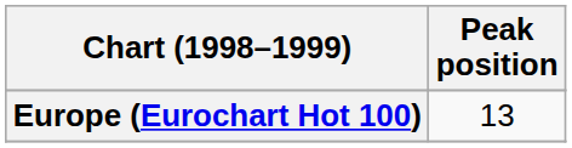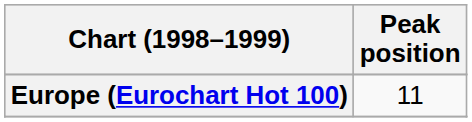Europe (Eurochart Hot 100) | Peak position: 13 -> 11
